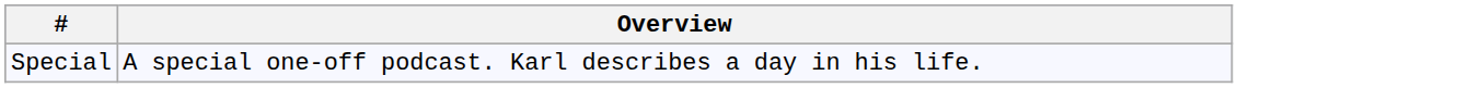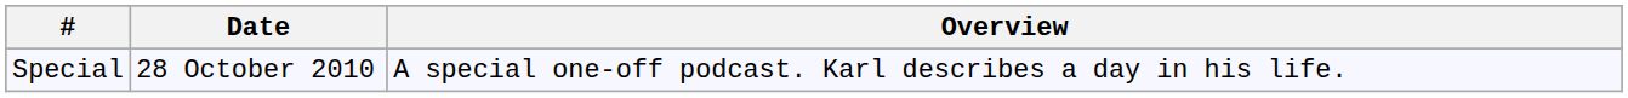+ column: Date | 28 October 2010
